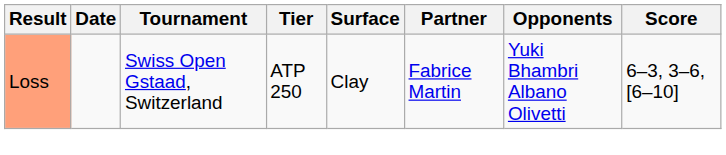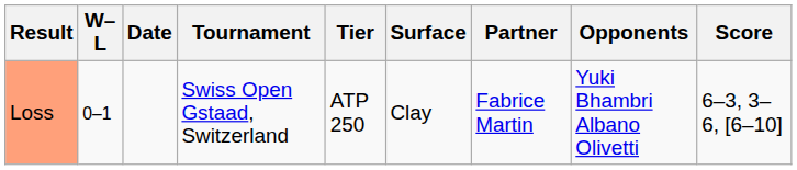+ column: W–L | 0–1
